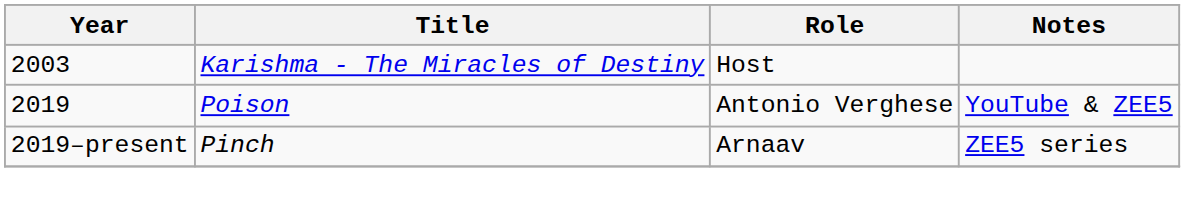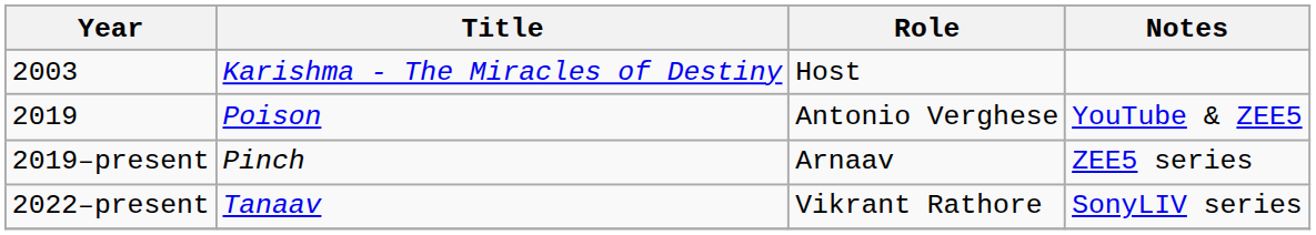+ row: 2022–present | Tanaav | Vikrant Rathore | SonyLIV series
